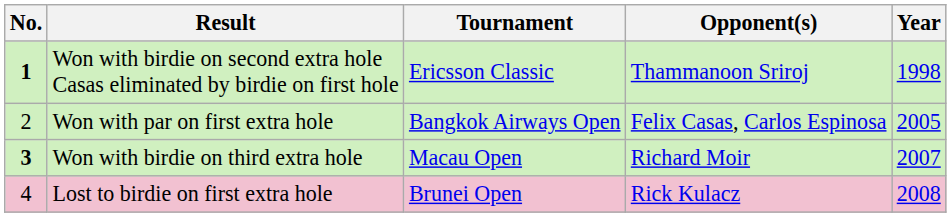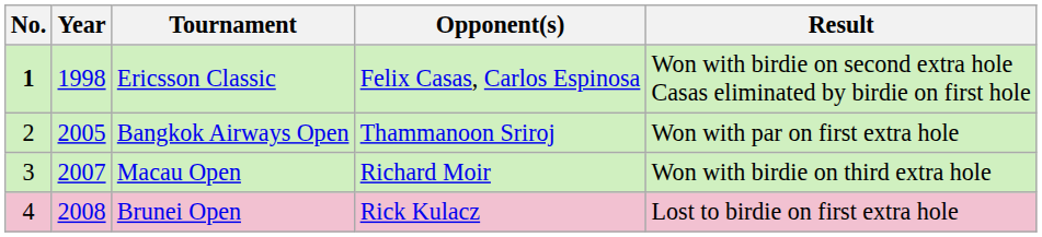columns swapped: Year <-> Result
Ericsson Classic | Opponent(s): Thammanoon Sriroj -> Felix Casas, Carlos Espinosa
Bangkok Airways Open | Opponent(s): Felix Casas, Carlos Espinosa -> Thammanoon Sriroj
Macau Open | No.: bold -> normal
